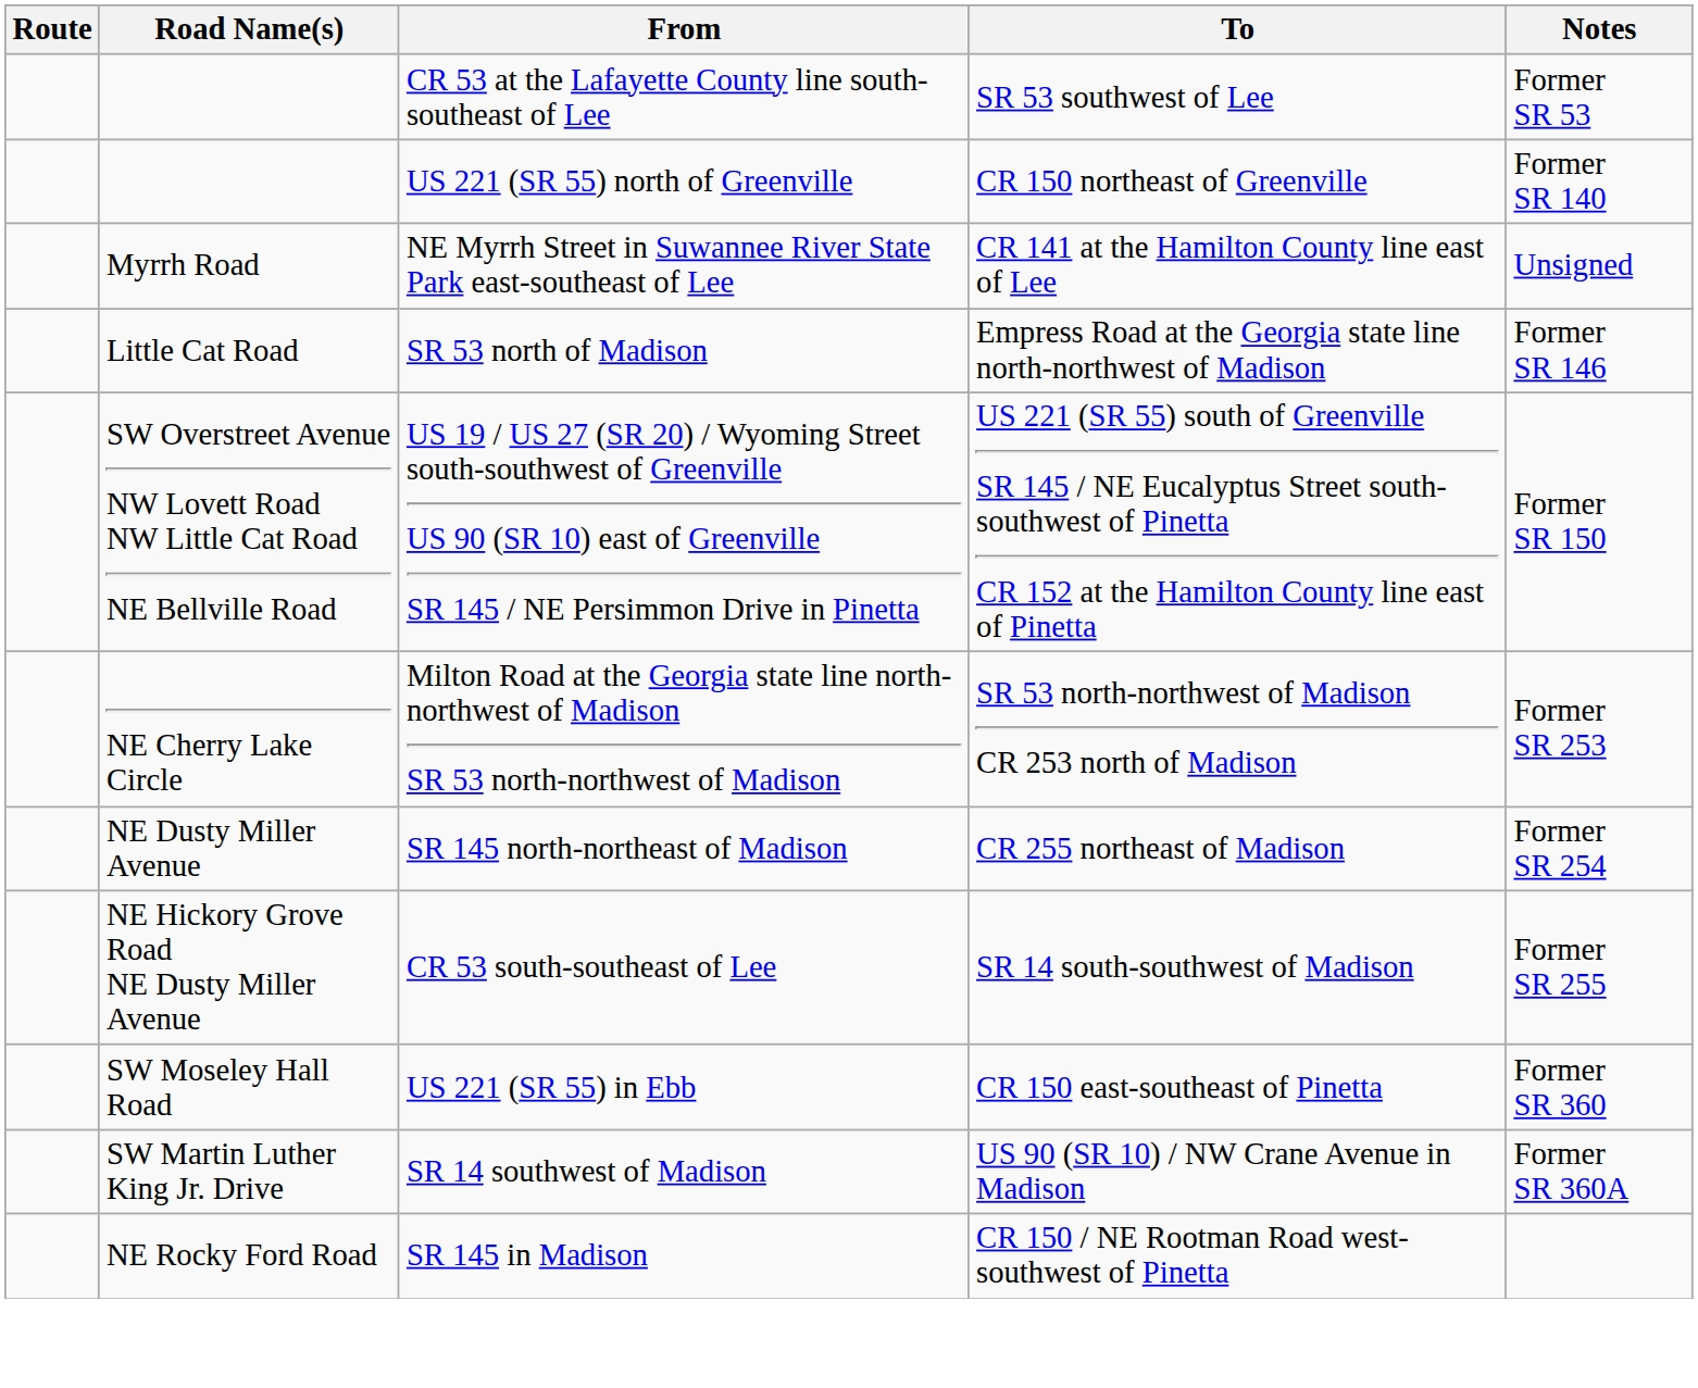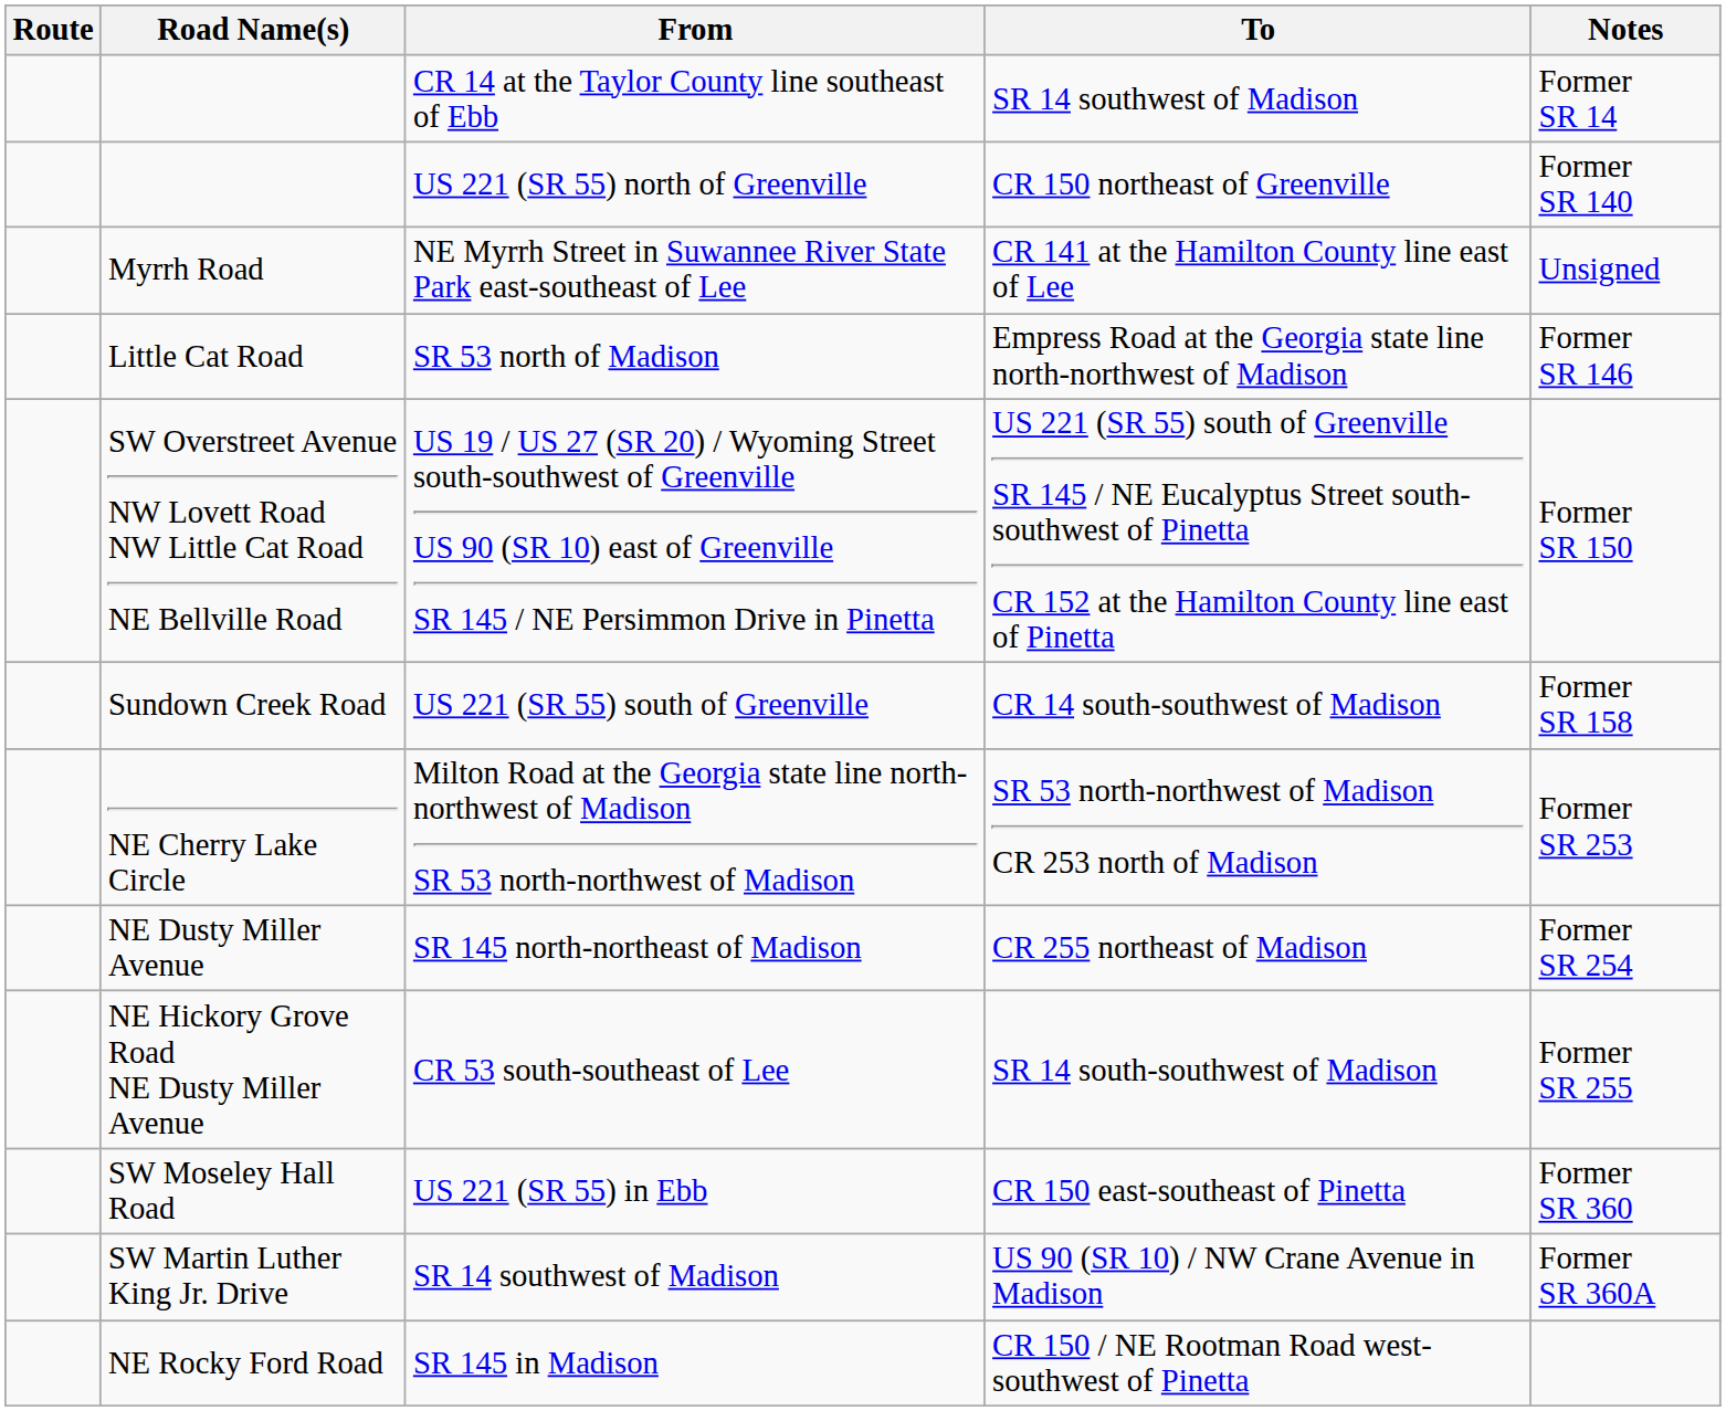+ row: CR 14 at the Taylor County line southeast of Ebb | SR 14 southwest of Madison | Former SR 14
- row: CR 53 at the Lafayette County line south-southeast of Lee | SR 53 southwest of Lee | Former SR 53
+ row: Sundown Creek Road | US 221 (SR 55) south of Greenville | CR 14 south-southwest of Madison | Former SR 158
